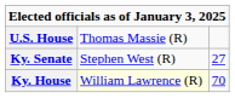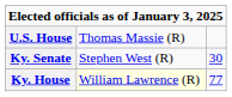Ky. Senate | column 3: 27 -> 30
Ky. House | column 3: 70 -> 77
